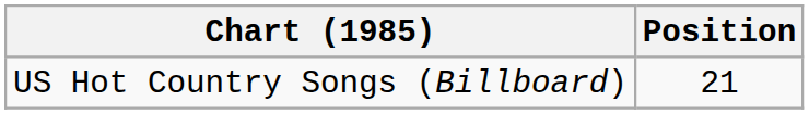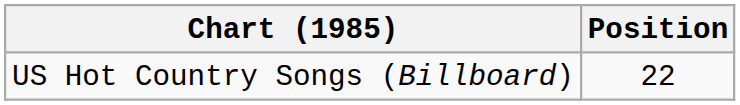US Hot Country Songs (Billboard) | Position: 21 -> 22
